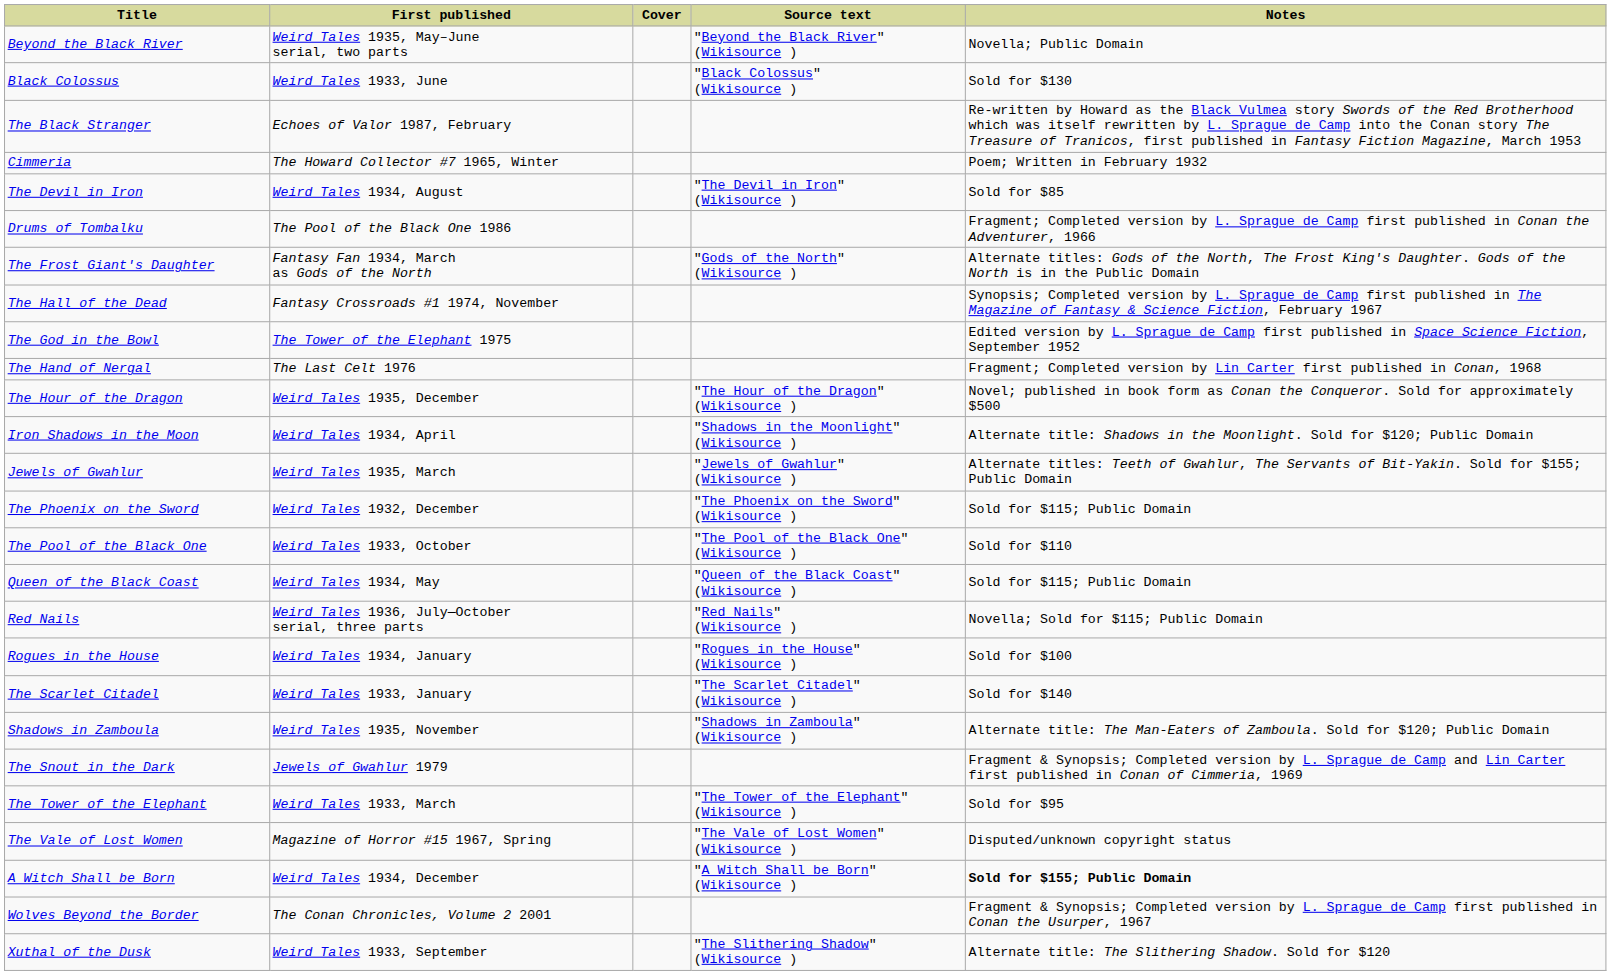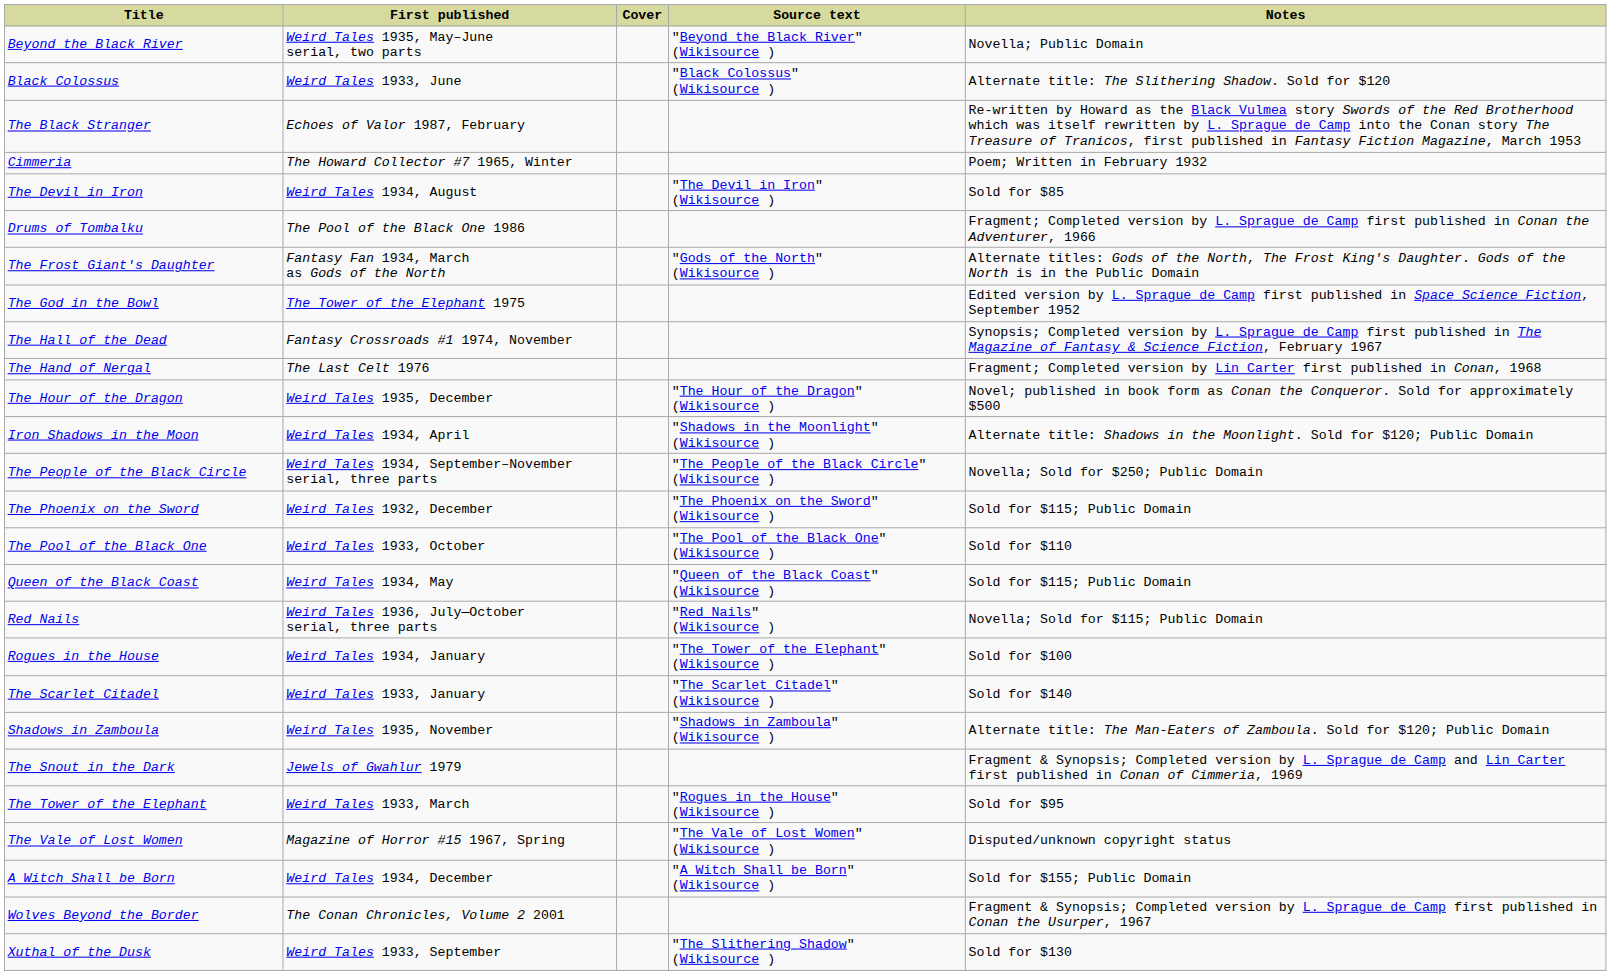Black Colossus | Notes: Sold for $130 -> Alternate title: The Slithering Shadow. Sold for $120
rows swapped: The God in the Bowl <-> The Hall of the Dead
- row: Jewels of Gwahlur | Weird Tales 1935, March | "Jewels of Gwahlur" (Wikisource ) | Alternate titles: Teeth of Gwahlur, The Servants of Bit-Yakin. Sold for $155; Public Domain
+ row: The People of the Black Circle | Weird Tales 1934, September–November serial, three parts | "The People of the Black Circle" (Wikisource ) | Novella; Sold for $250; Public Domain
Rogues in the House | Source text: "Rogues in the House" (Wikisource ) -> "The Tower of the Elephant" (Wikisource )
The Tower of the Elephant | Source text: "The Tower of the Elephant" (Wikisource ) -> "Rogues in the House" (Wikisource )
A Witch Shall be Born | Notes: bold -> normal
Xuthal of the Dusk | Notes: Alternate title: The Slithering Shadow. Sold for $120 -> Sold for $130
